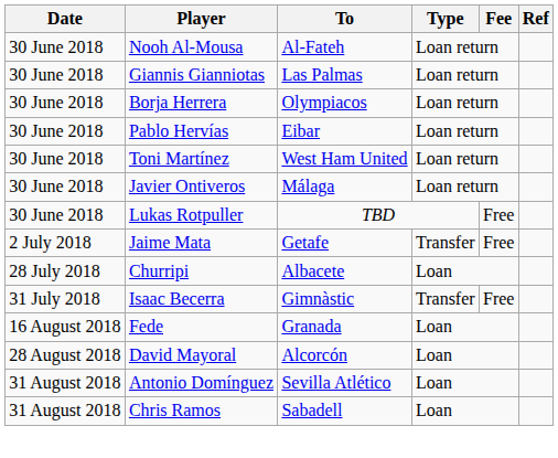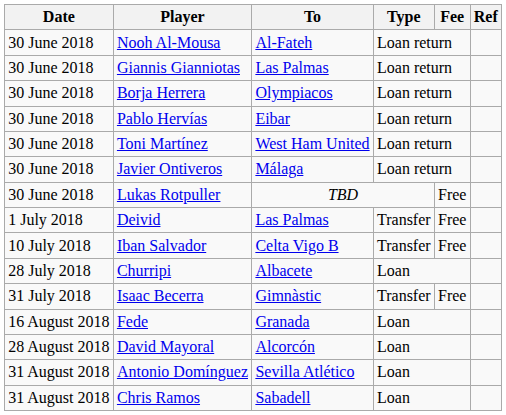+ row: 1 July 2018 | Deivid | Las Palmas | Transfer | Free
- row: 2 July 2018 | Jaime Mata | Getafe | Transfer | Free
+ row: 10 July 2018 | Iban Salvador | Celta Vigo B | Transfer | Free
